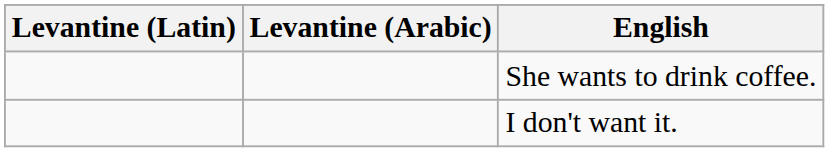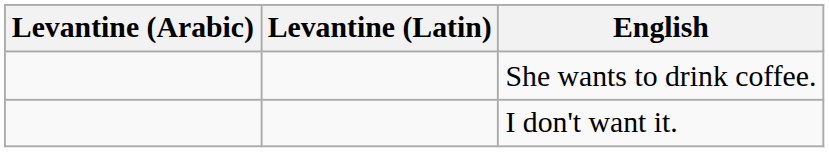columns swapped: Levantine (Arabic) <-> Levantine (Latin)
